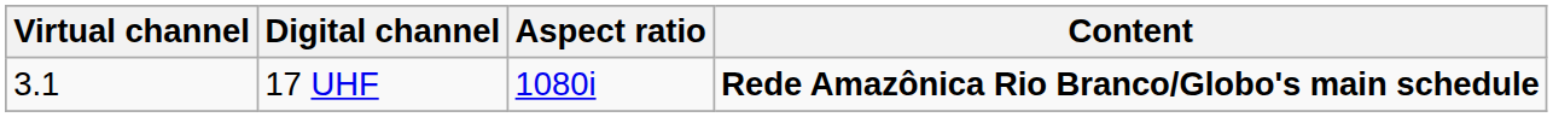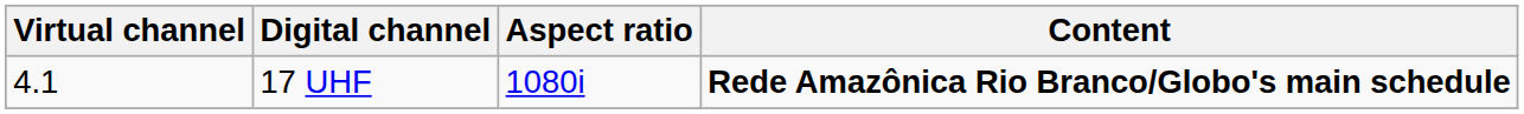17 UHF | Virtual channel: 3.1 -> 4.1
